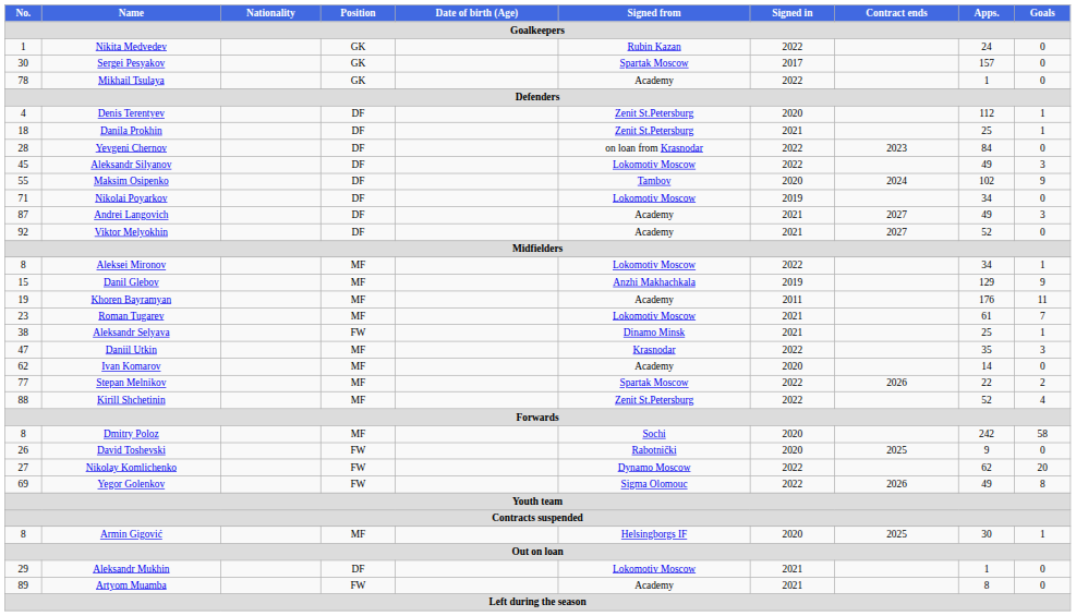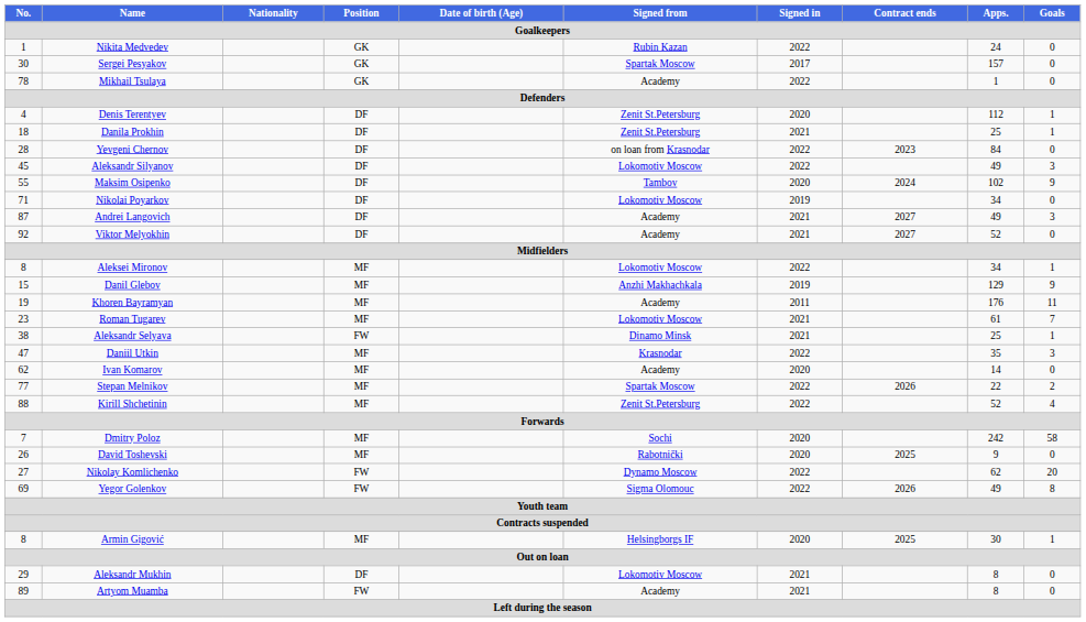Dmitry Poloz | No.: 8 -> 7
David Toshevski | Position: FW -> MF
Aleksandr Mukhin | Apps.: 1 -> 8
